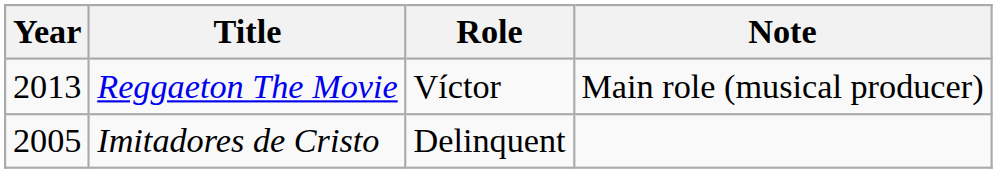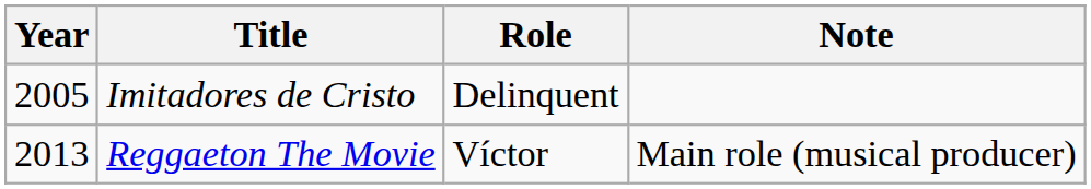rows swapped: Imitadores de Cristo <-> Reggaeton The Movie
